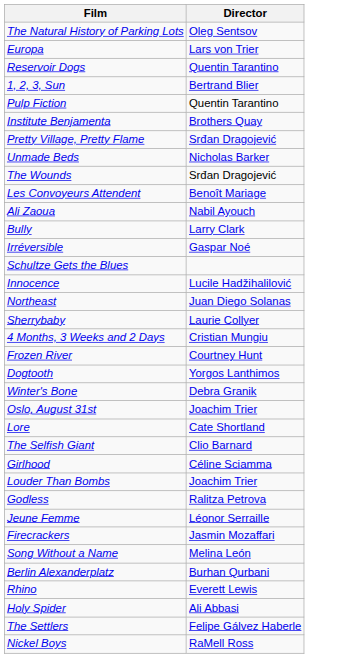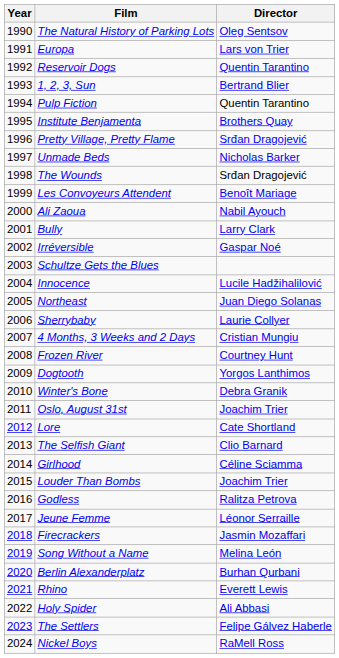+ column: Year | 1990 | 1991 | 1992 | 1993 | 1994 | 1995 | 1996 | 1997 | 1998 | 1999 | 2000 | 2001 | 2002 | 2003 | 2004 | 2005 | 2006 | 2007 | 2008 | 2009 | 2010 | 2011 | 2012 | 2013 | 2014 | 2015 | 2016 | 2017 | 2018 | 2019 | 2020 | 2021 | 2022 | 2023 | 2024
